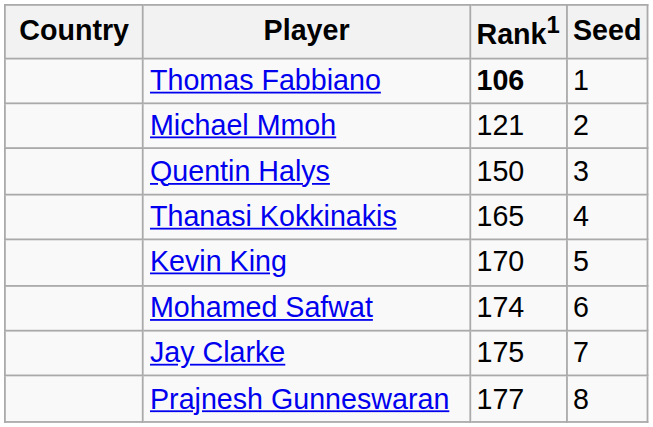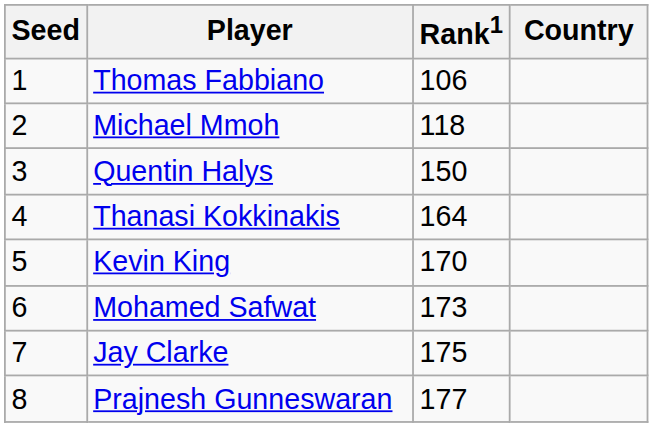columns swapped: Country <-> Seed
Thomas Fabbiano | Rank1: bold -> normal
Michael Mmoh | Rank1: 121 -> 118
Thanasi Kokkinakis | Rank1: 165 -> 164
Mohamed Safwat | Rank1: 174 -> 173
